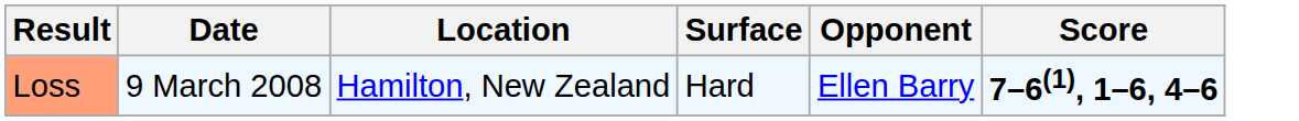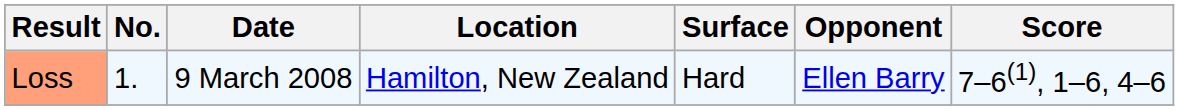+ column: No. | 1.
Loss | Score: bold -> normal
